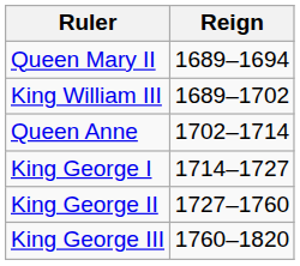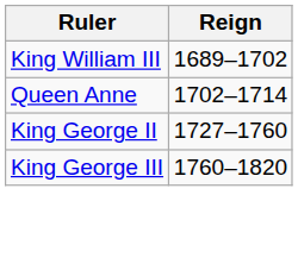- row: Queen Mary II | 1689–1694
- row: King George I | 1714–1727
